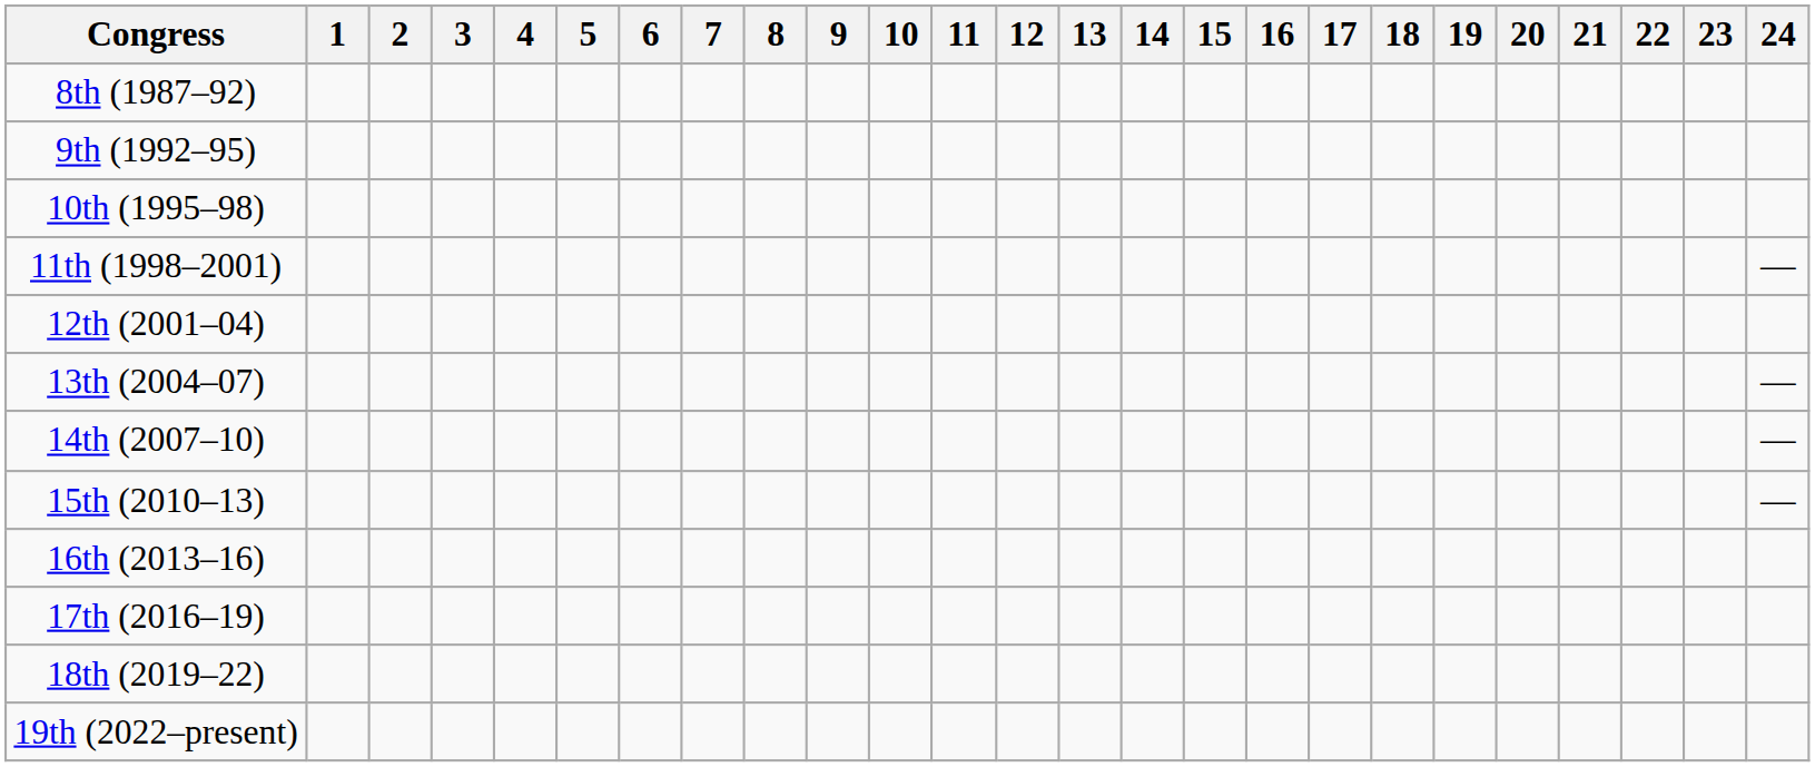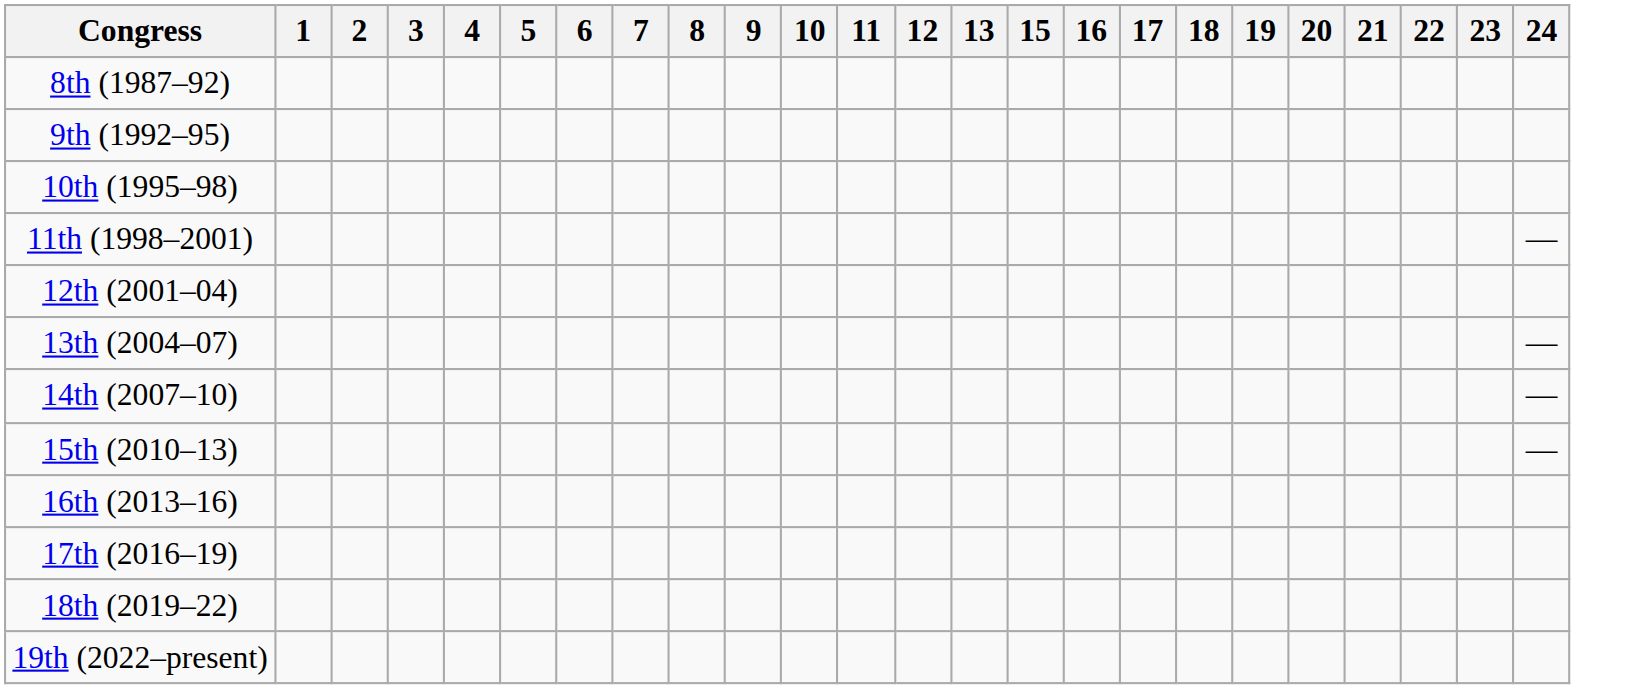- column: 14
